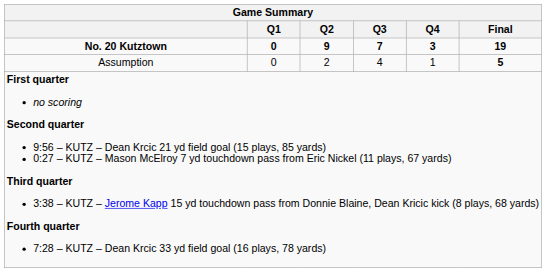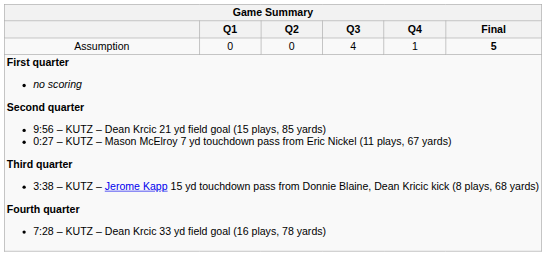- row: No. 20 Kutztown | 0 | 9 | 7 | 3 | 19
Assumption | Q2: 2 -> 0
